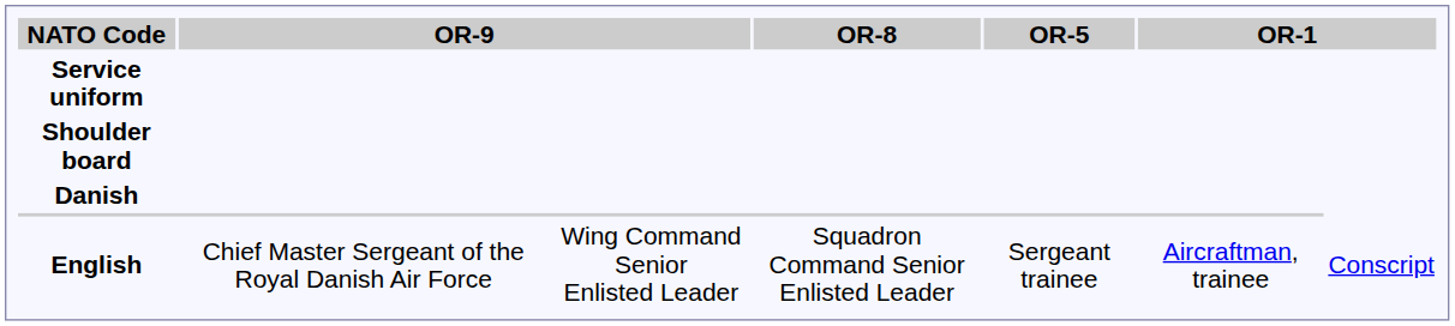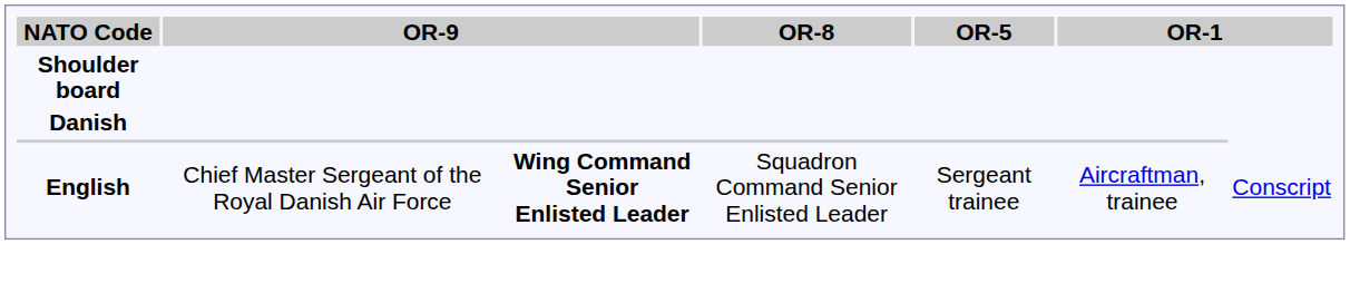- row: Service uniform
English | column 3: normal -> bold
